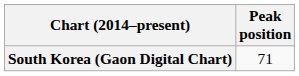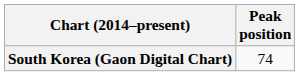South Korea (Gaon Digital Chart) | Peak position: 71 -> 74
